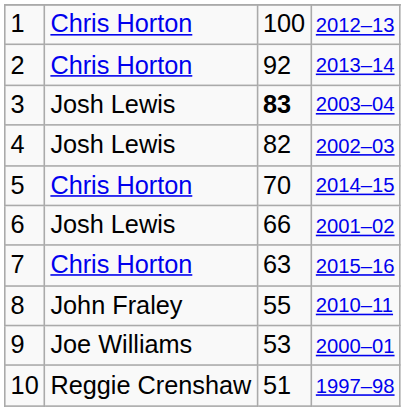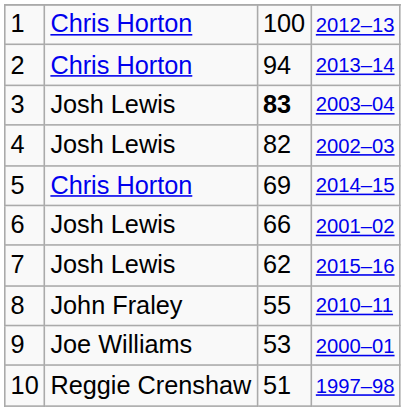2 | column 3: 92 -> 94
5 | column 3: 70 -> 69
7 | column 2: Chris Horton -> Josh Lewis
7 | column 3: 63 -> 62
